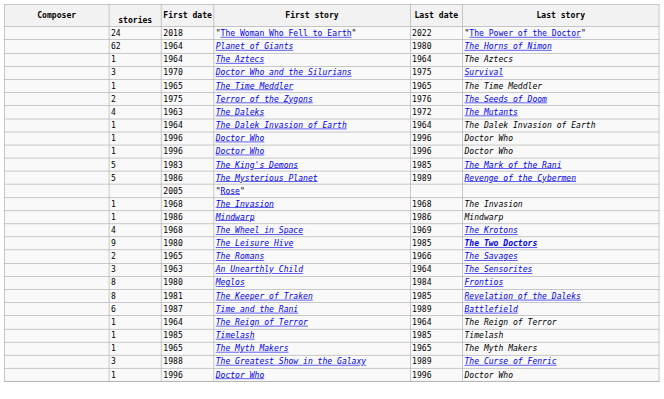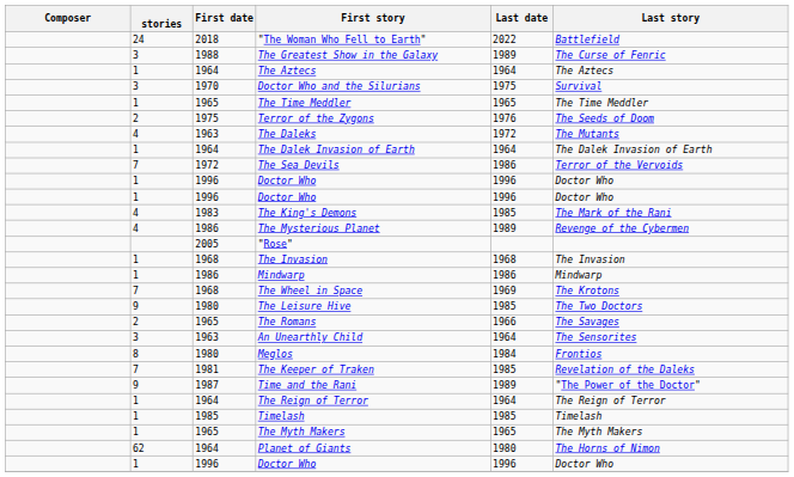"The Woman Who Fell to Earth" | Last story: "The Power of the Doctor" -> Battlefield
rows swapped: The Greatest Show in the Galaxy <-> Planet of Giants
+ row: 7 | 1972 | The Sea Devils | 1986 | Terror of the Vervoids
The King's Demons | stories: 5 -> 4
The Mysterious Planet | stories: 5 -> 4
The Wheel in Space | stories: 4 -> 7
The Leisure Hive | Last story: bold -> normal
The Keeper of Traken | stories: 8 -> 7
Time and the Rani | stories: 6 -> 9
Time and the Rani | Last story: Battlefield -> "The Power of the Doctor"
